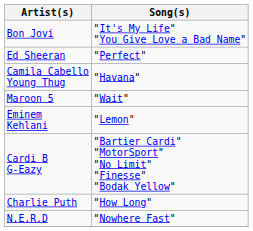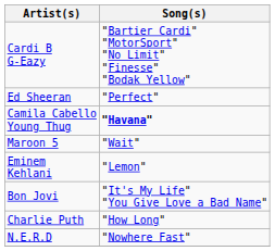rows swapped: Cardi B G-Eazy <-> Bon Jovi
Camila Cabello Young Thug | Song(s): normal -> bold
